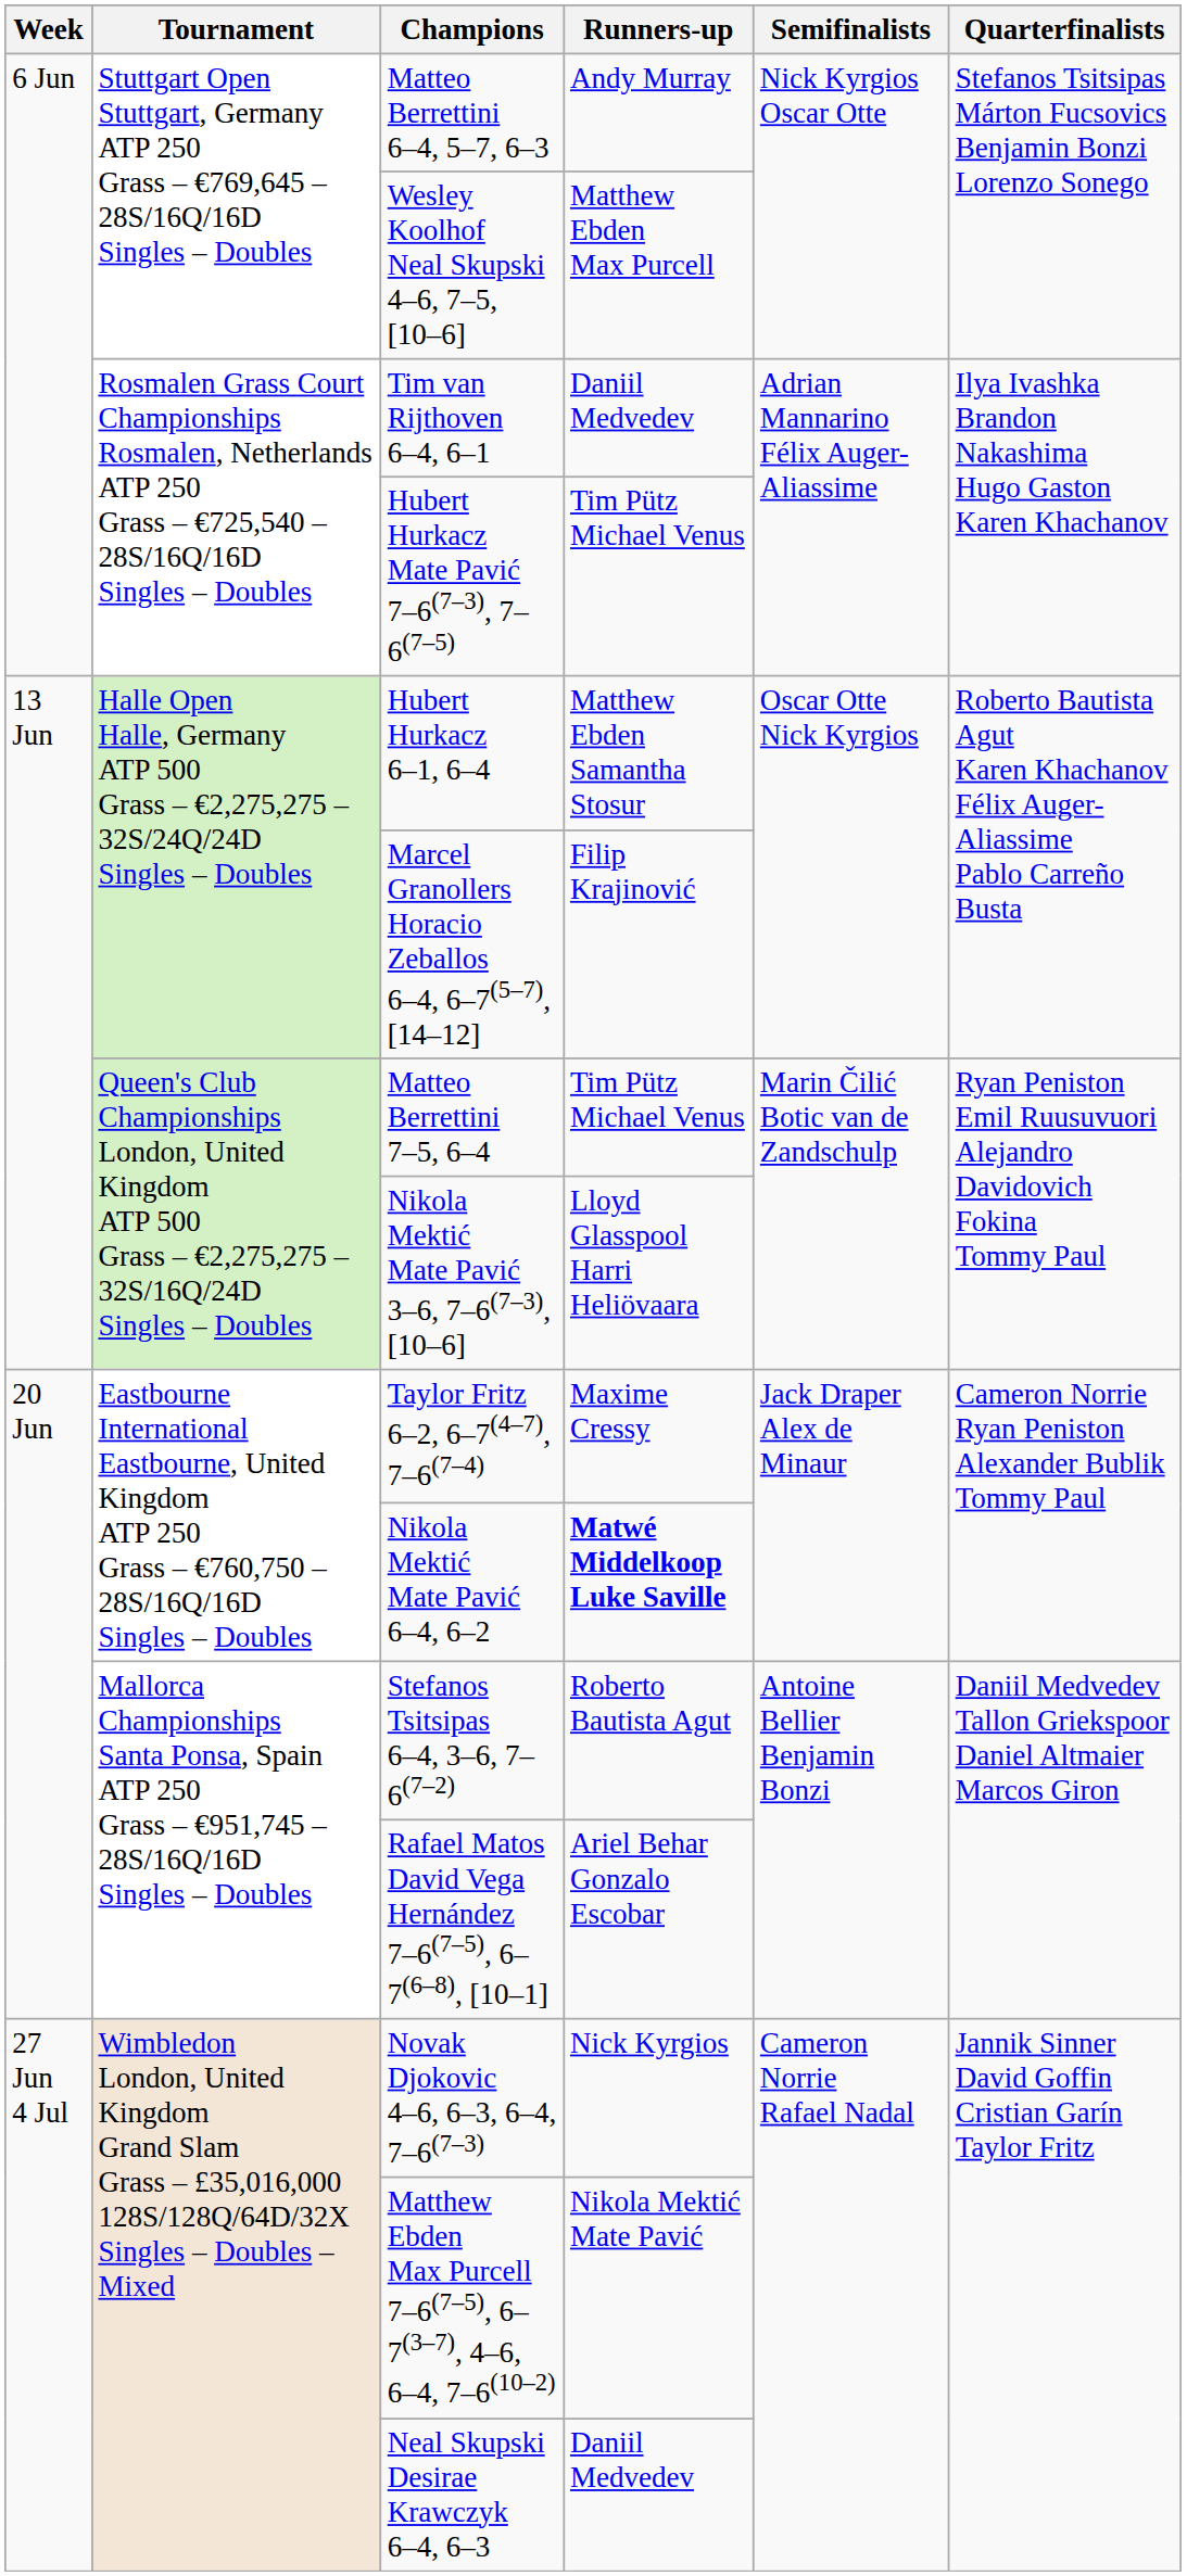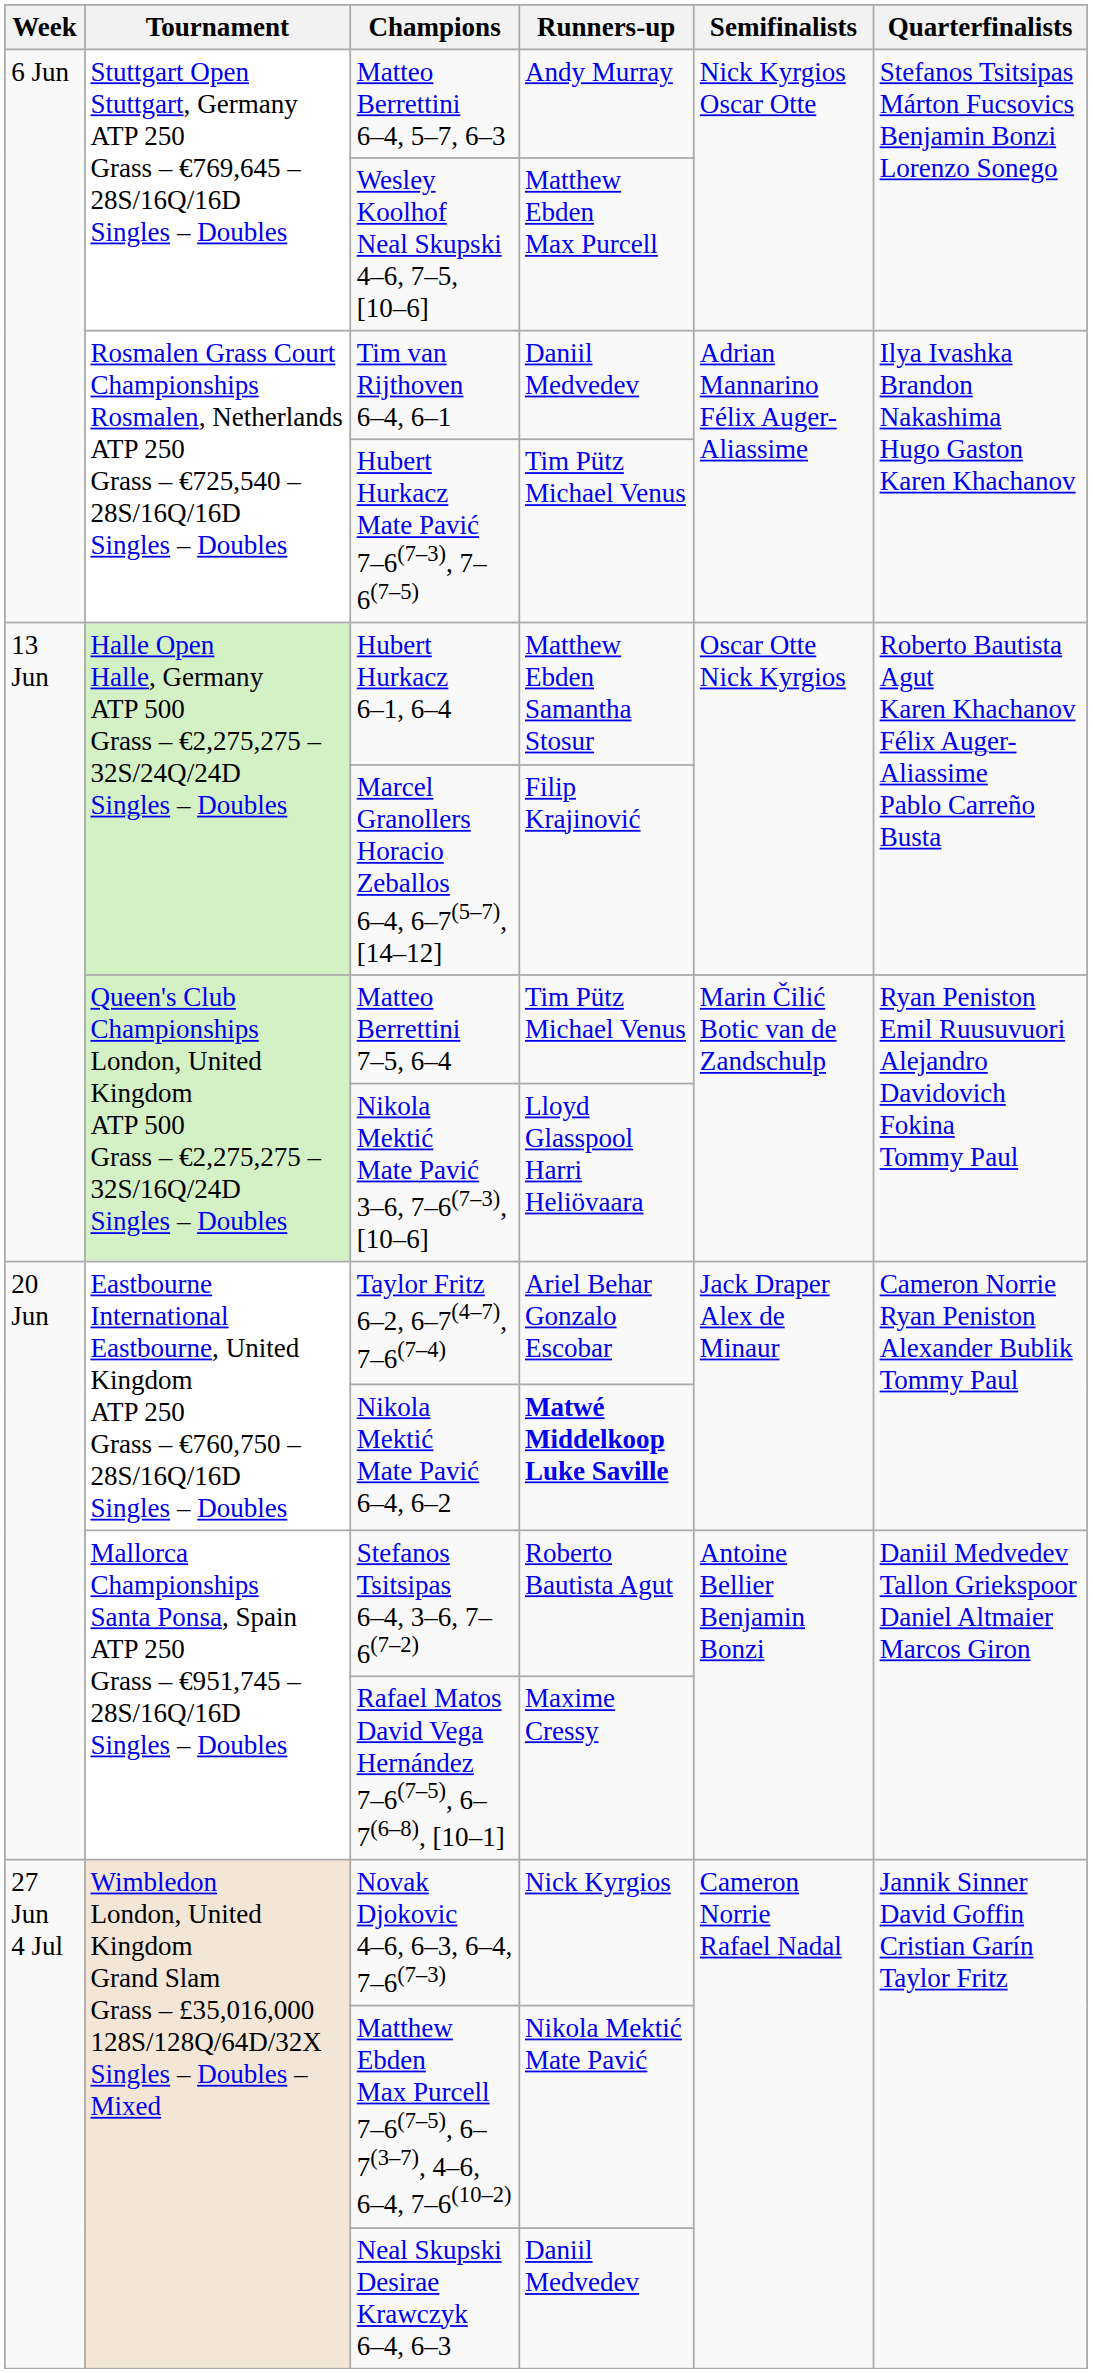Taylor Fritz 6–2, 6–7(4–7), 7–6(7–4) | Runners-up: Maxime Cressy -> Ariel Behar Gonzalo Escobar
Rafael Matos David Vega Hernández 7–6(7–5), 6–7(6–8), [10–1] | Runners-up: Ariel Behar Gonzalo Escobar -> Maxime Cressy
